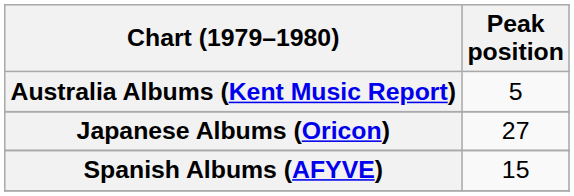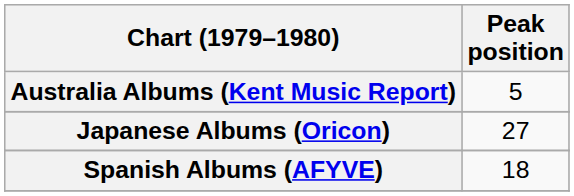Spanish Albums (AFYVE) | Peak position: 15 -> 18
